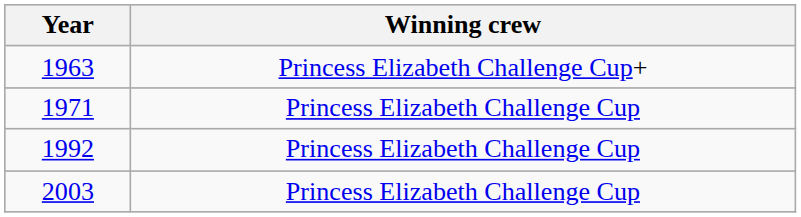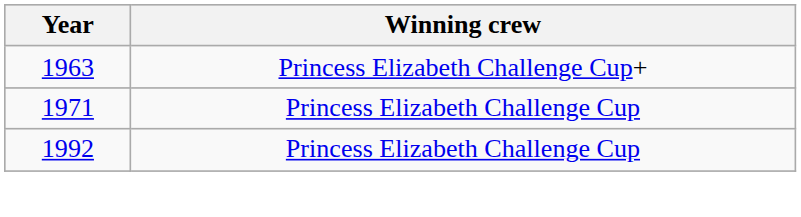- row: 2003 | Princess Elizabeth Challenge Cup
